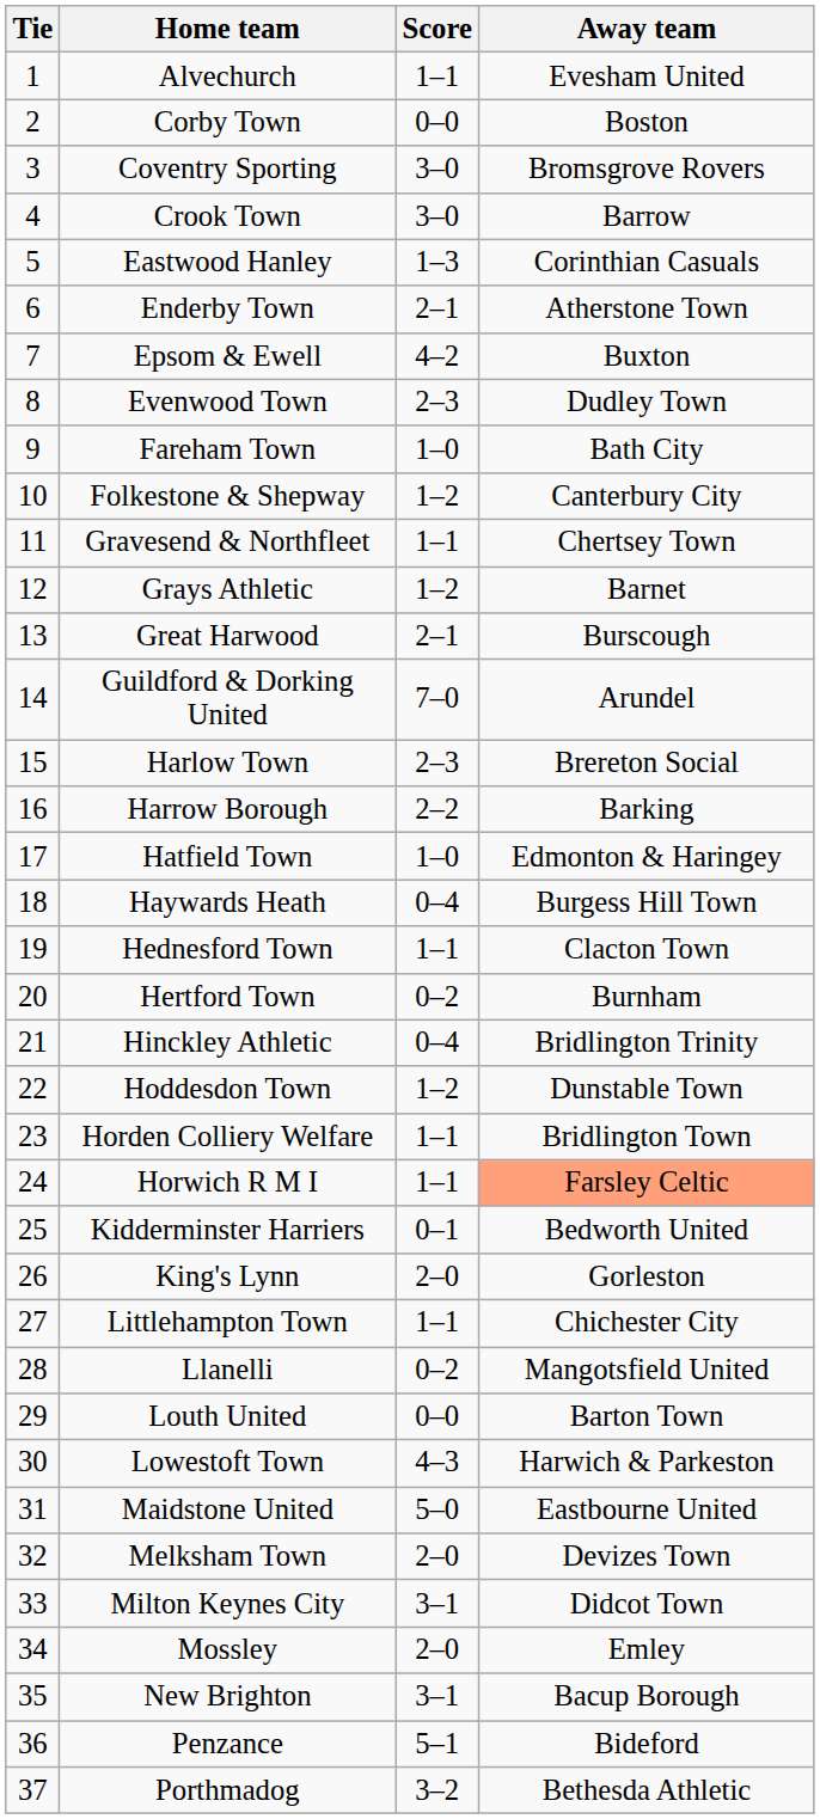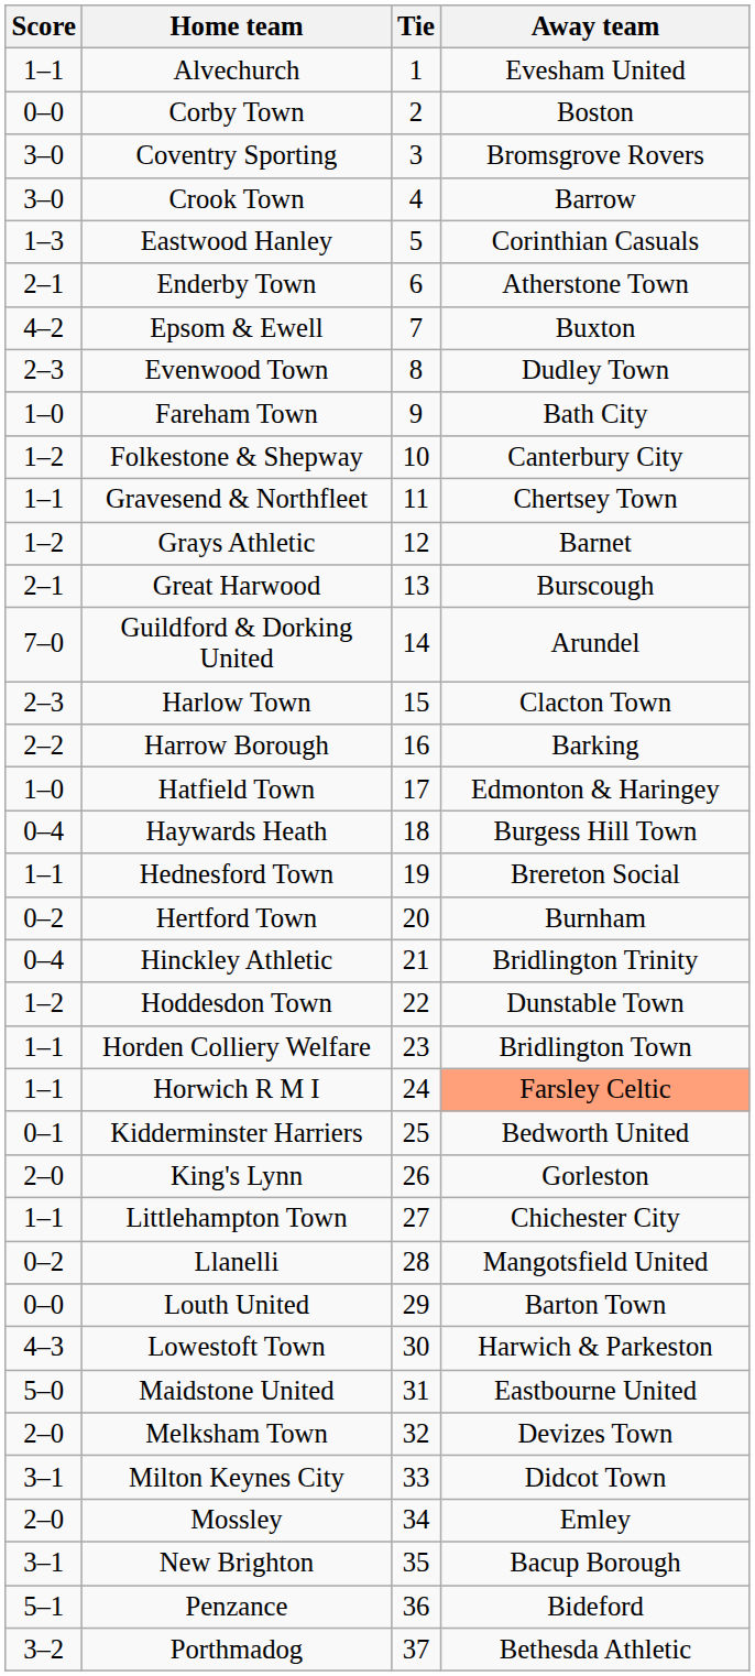columns swapped: Tie <-> Score
Harlow Town | Away team: Brereton Social -> Clacton Town
Hednesford Town | Away team: Clacton Town -> Brereton Social
